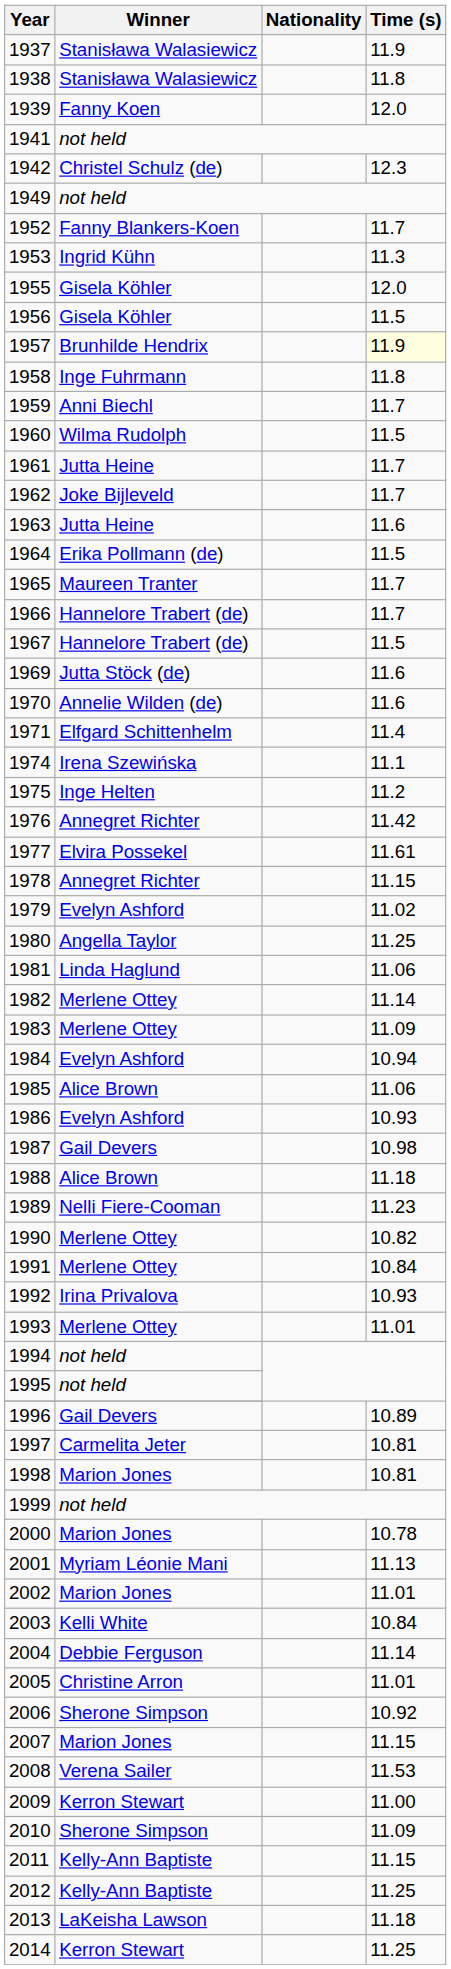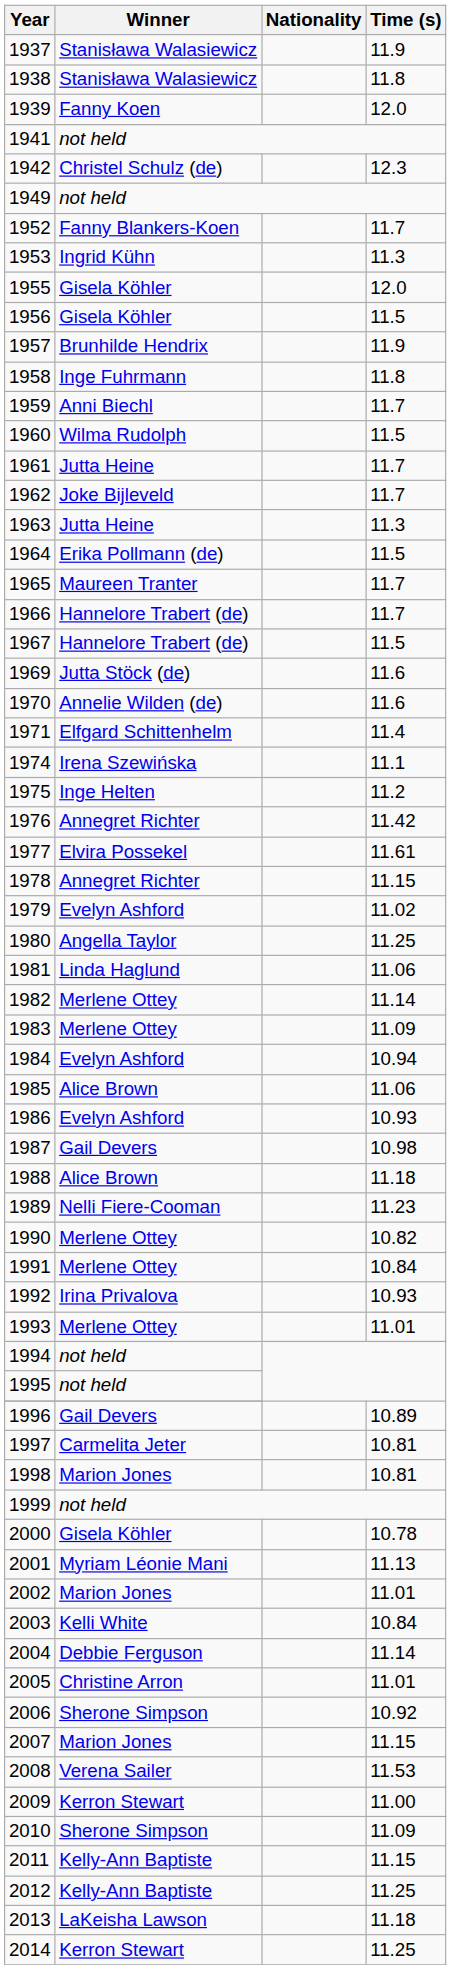1957 | Time (s): lightyellow background -> no background
1963 | Time (s): 11.6 -> 11.3
2000 | Winner: Marion Jones -> Gisela Köhler
